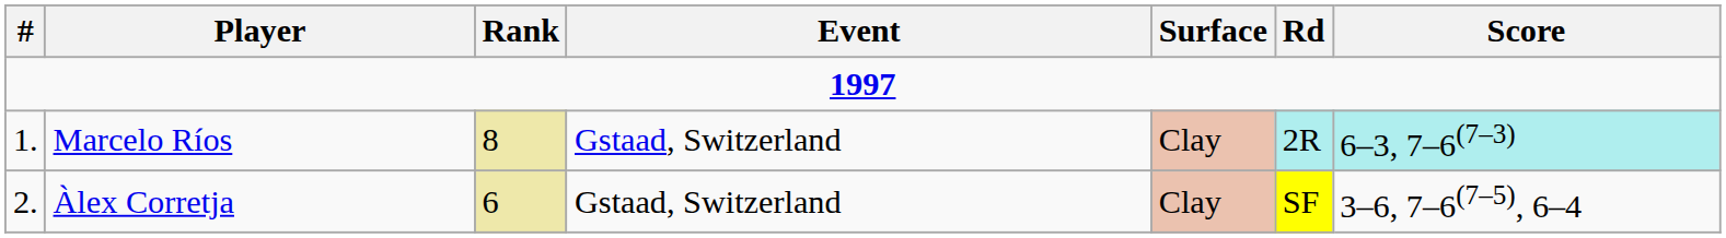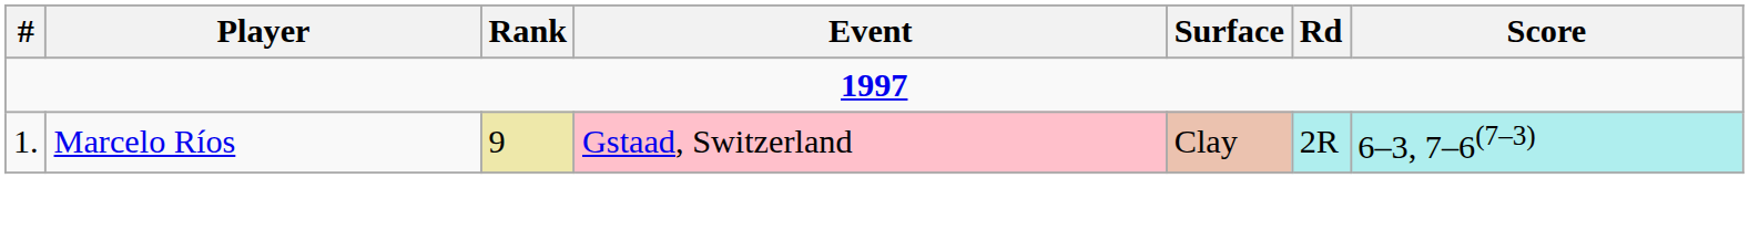Marcelo Ríos | Rank: 8 -> 9
Marcelo Ríos | Event: no background -> pink background
- row: 2. | Àlex Corretja | 6 | Gstaad, Switzerland | Clay | SF | 3–6, 7–6(7–5), 6–4
